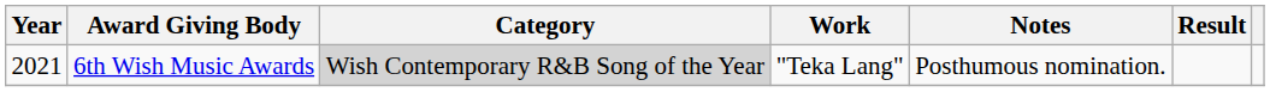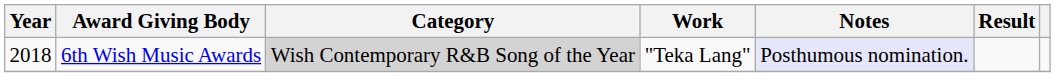6th Wish Music Awards | Year: 2021 -> 2018
6th Wish Music Awards | Notes: no background -> lavender background
